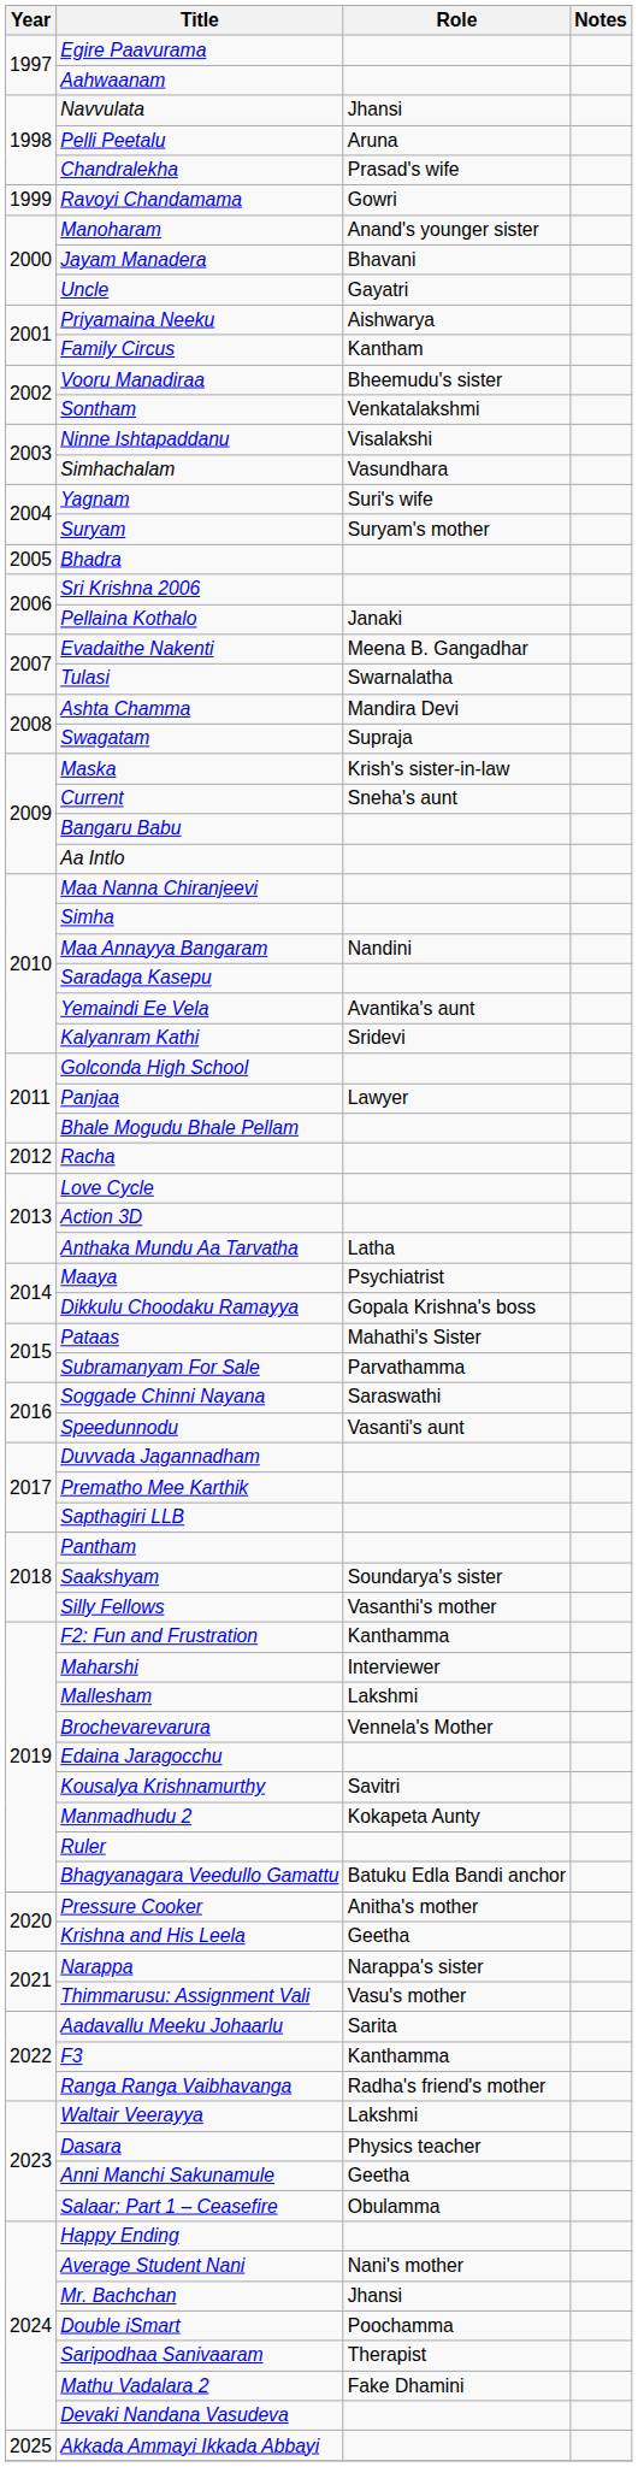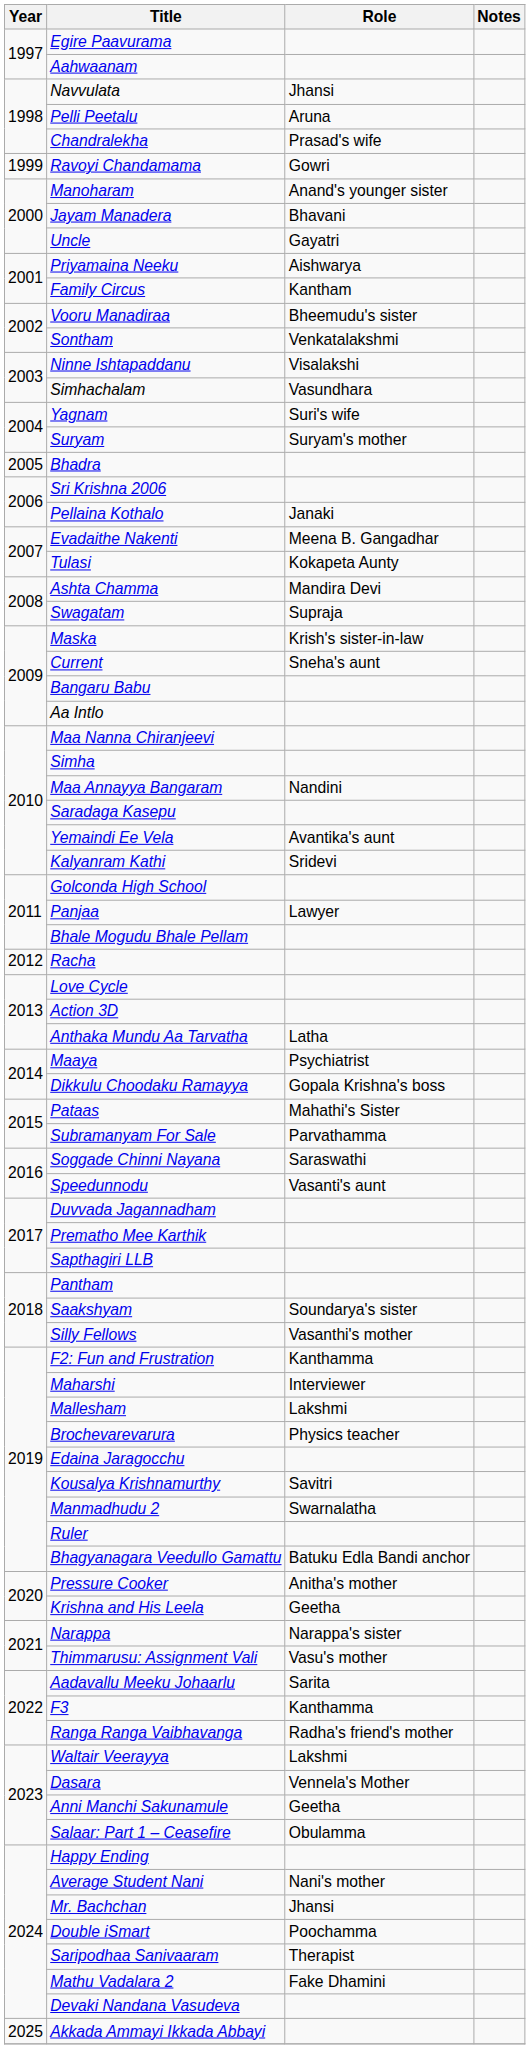Tulasi | Role: Swarnalatha -> Kokapeta Aunty
Brochevarevarura | Role: Vennela's Mother -> Physics teacher
Manmadhudu 2 | Role: Kokapeta Aunty -> Swarnalatha
Dasara | Role: Physics teacher -> Vennela's Mother
